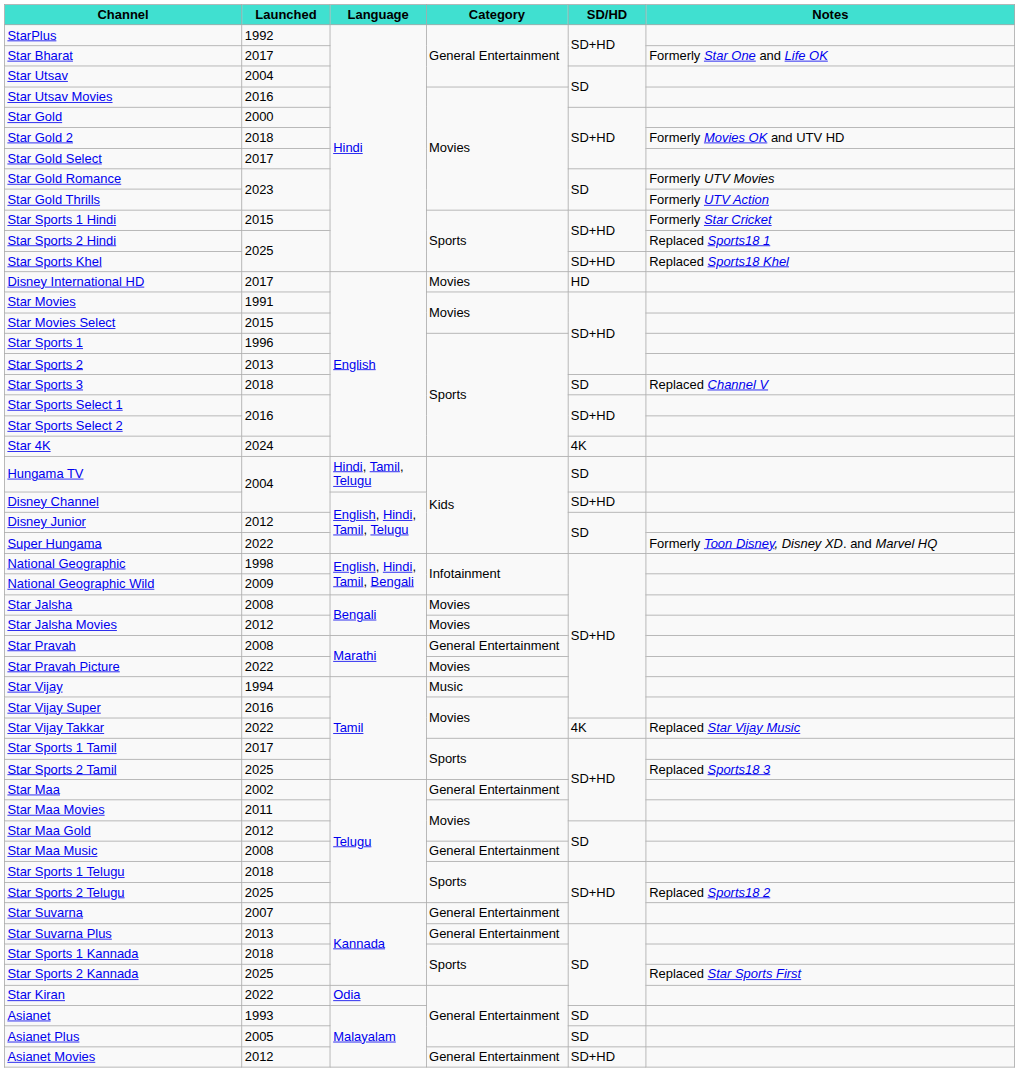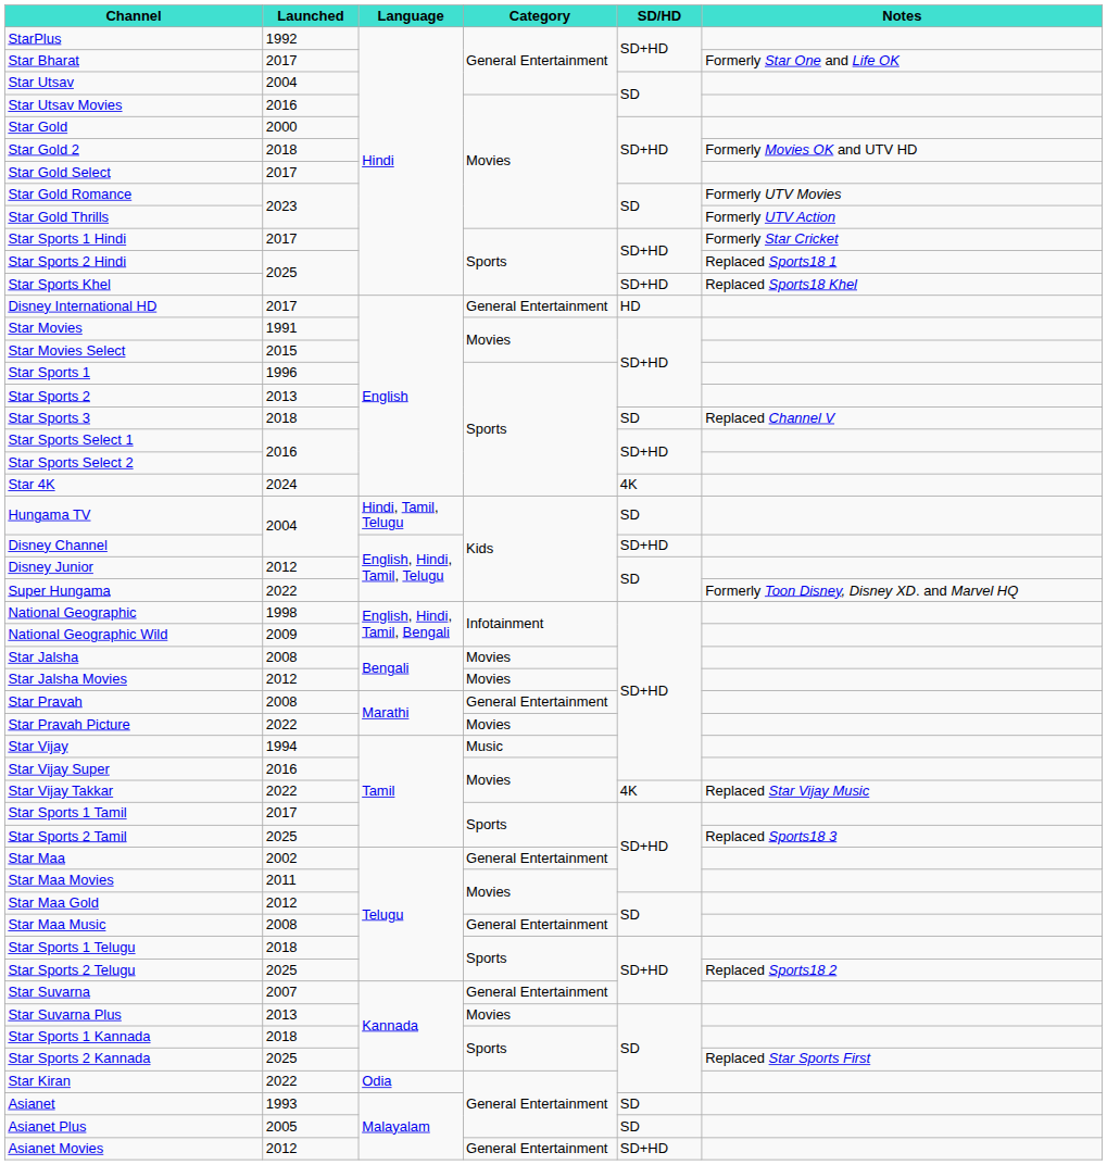Star Sports 1 Hindi | Launched: 2015 -> 2017
Disney International HD | Category: Movies -> General Entertainment
Star Suvarna Plus | Category: General Entertainment -> Movies
